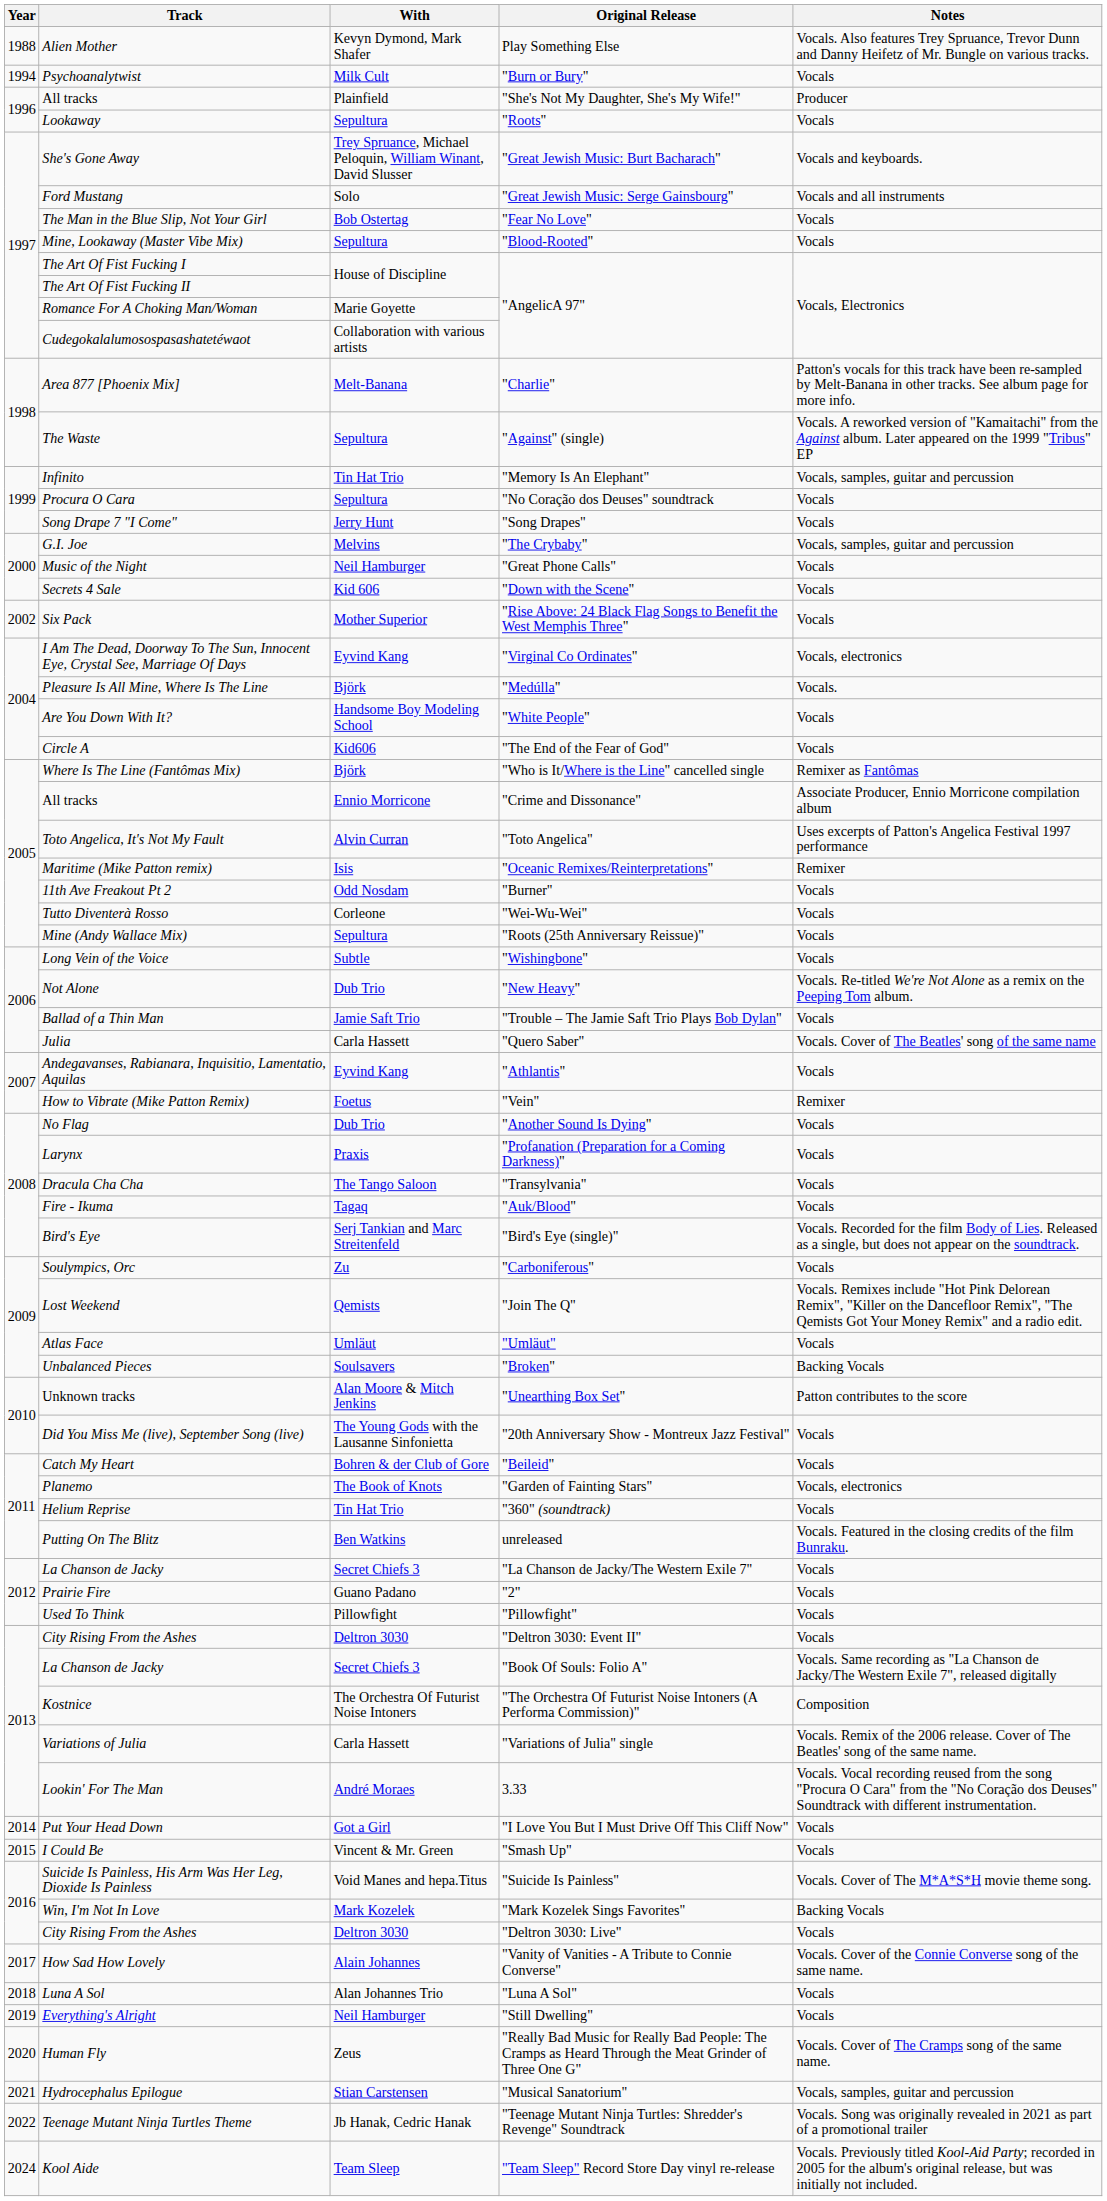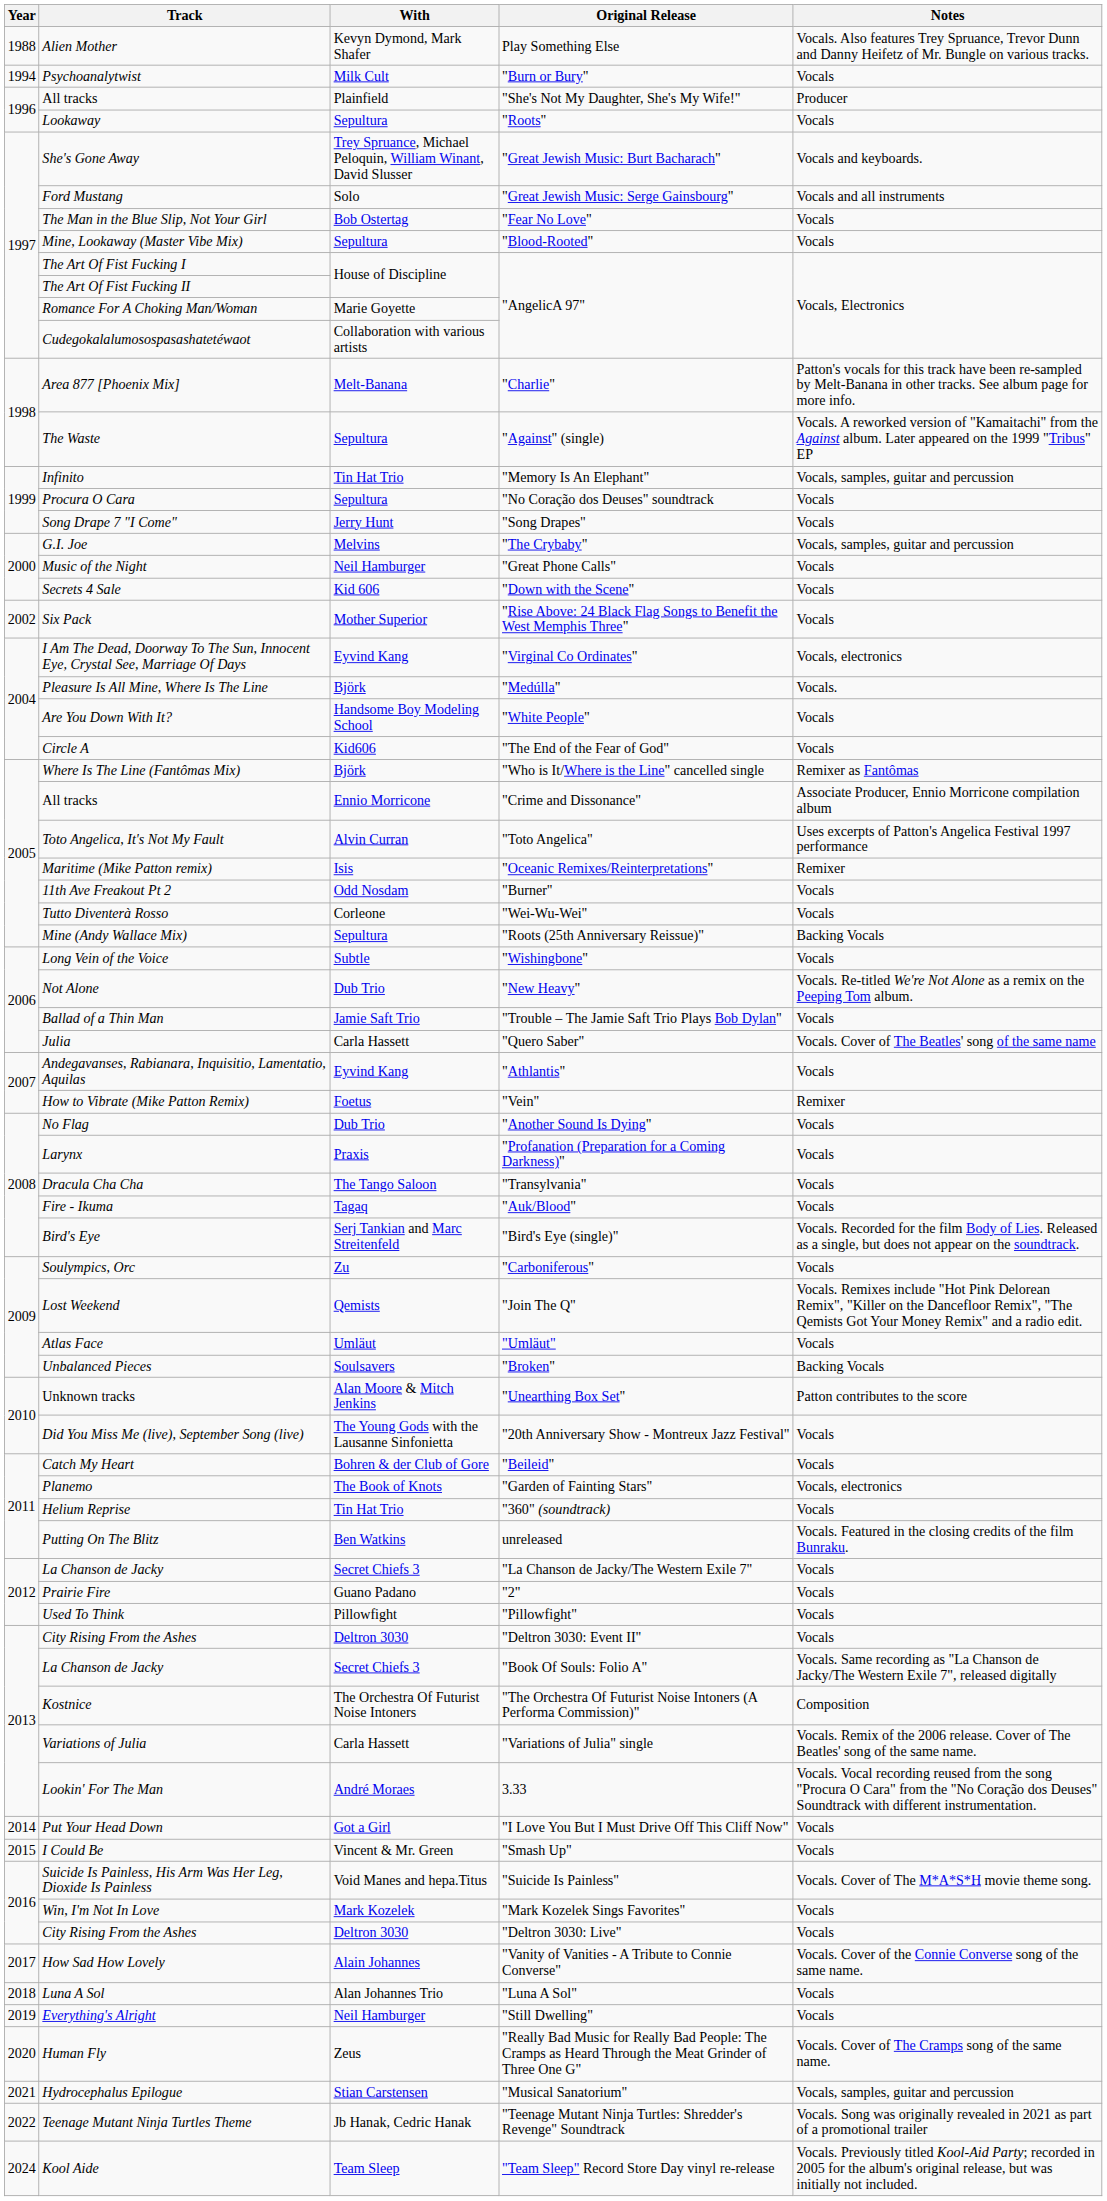Mine (Andy Wallace Mix) | Notes: Vocals -> Backing Vocals
Win, I'm Not In Love | Notes: Backing Vocals -> Vocals
